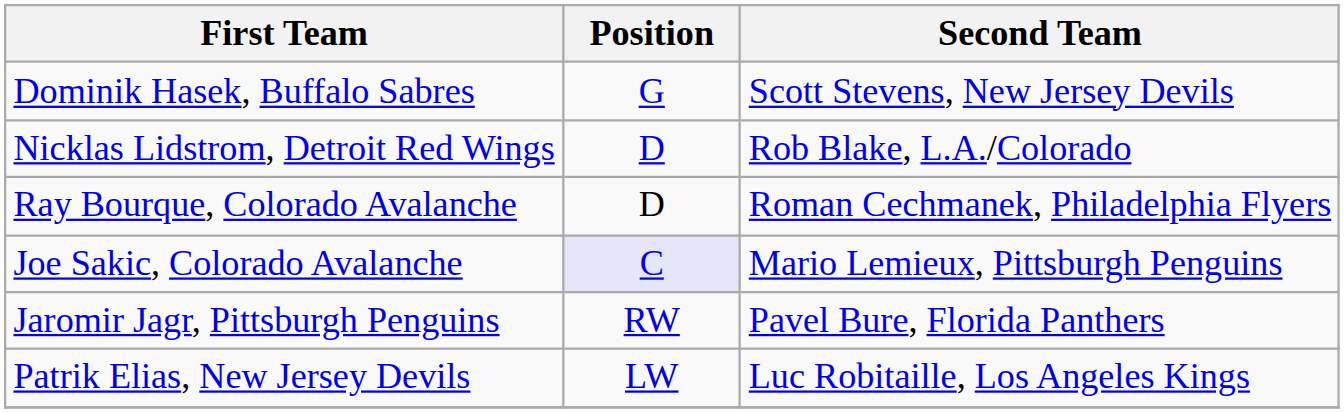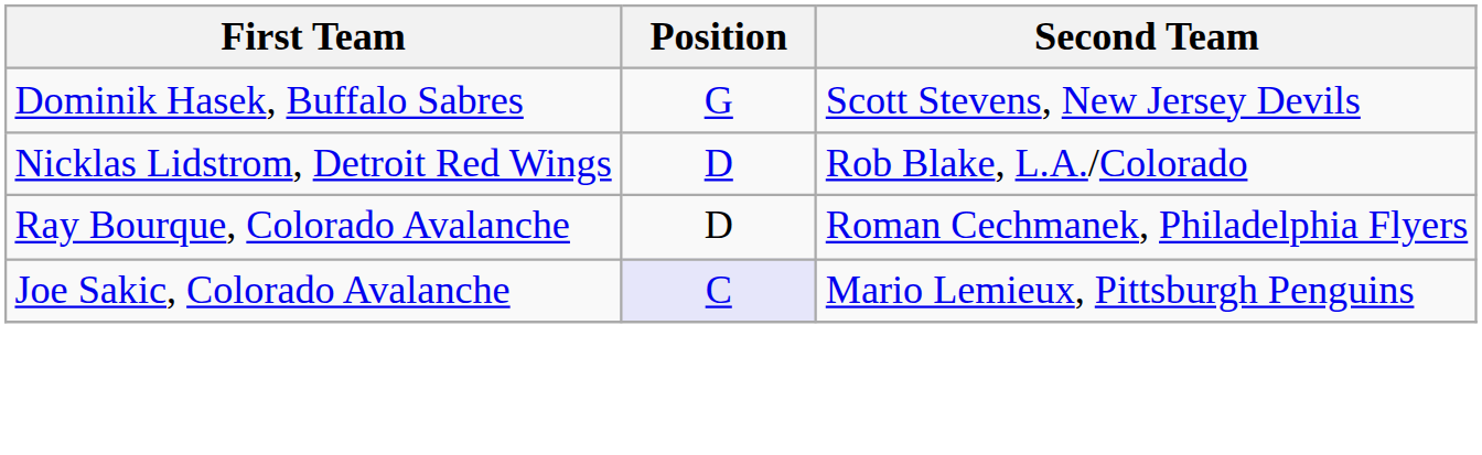- row: Jaromir Jagr, Pittsburgh Penguins | RW | Pavel Bure, Florida Panthers
- row: Patrik Elias, New Jersey Devils | LW | Luc Robitaille, Los Angeles Kings
